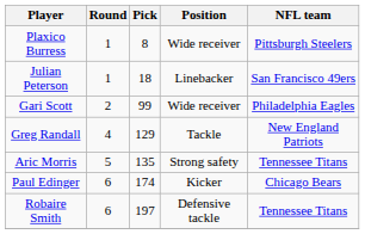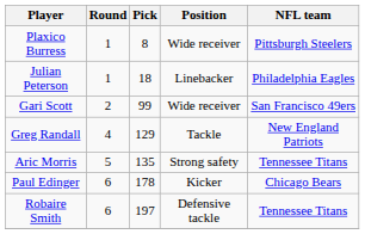Julian Peterson | NFL team: San Francisco 49ers -> Philadelphia Eagles
Gari Scott | NFL team: Philadelphia Eagles -> San Francisco 49ers
Paul Edinger | Pick: 174 -> 178
